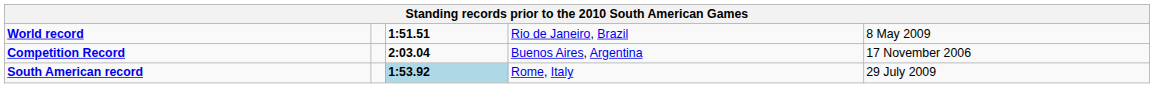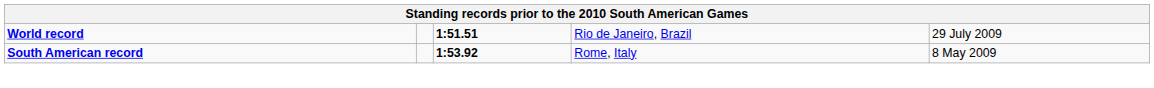World record | column 5: 8 May 2009 -> 29 July 2009
- row: Competition Record | 2:03.04 | Buenos Aires, Argentina | 17 November 2006
South American record | column 3: lightblue background -> no background
South American record | column 5: 29 July 2009 -> 8 May 2009
